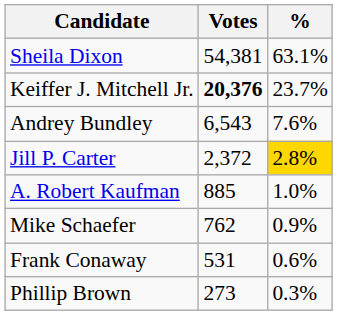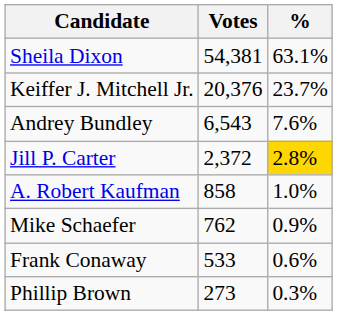Keiffer J. Mitchell Jr. | Votes: bold -> normal
A. Robert Kaufman | Votes: 885 -> 858
Frank Conaway | Votes: 531 -> 533
